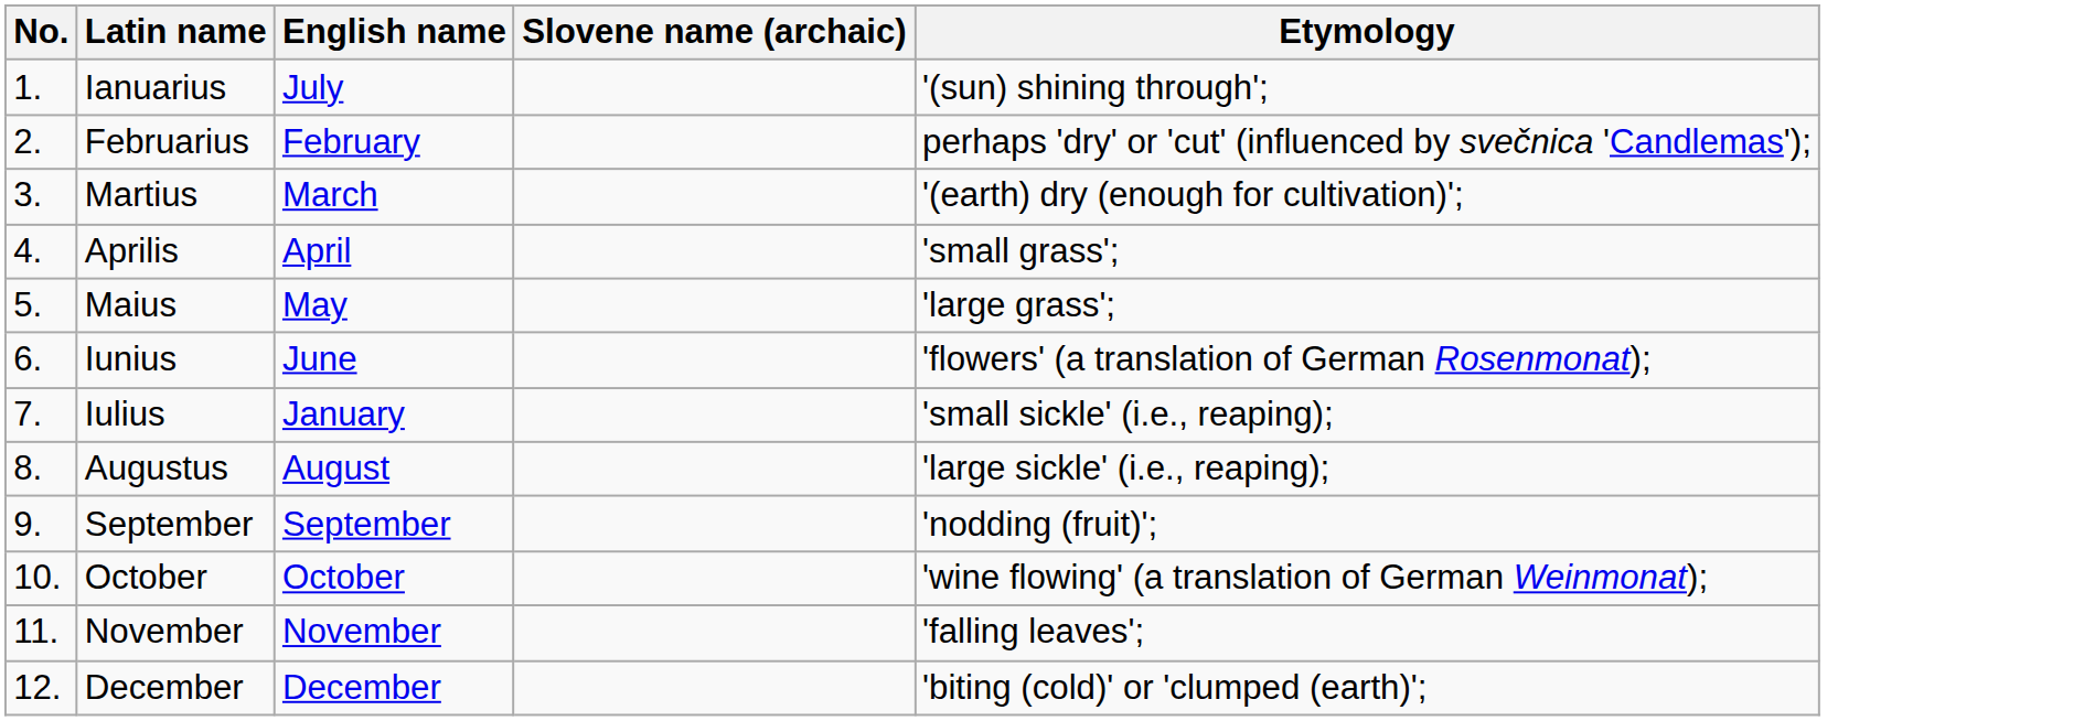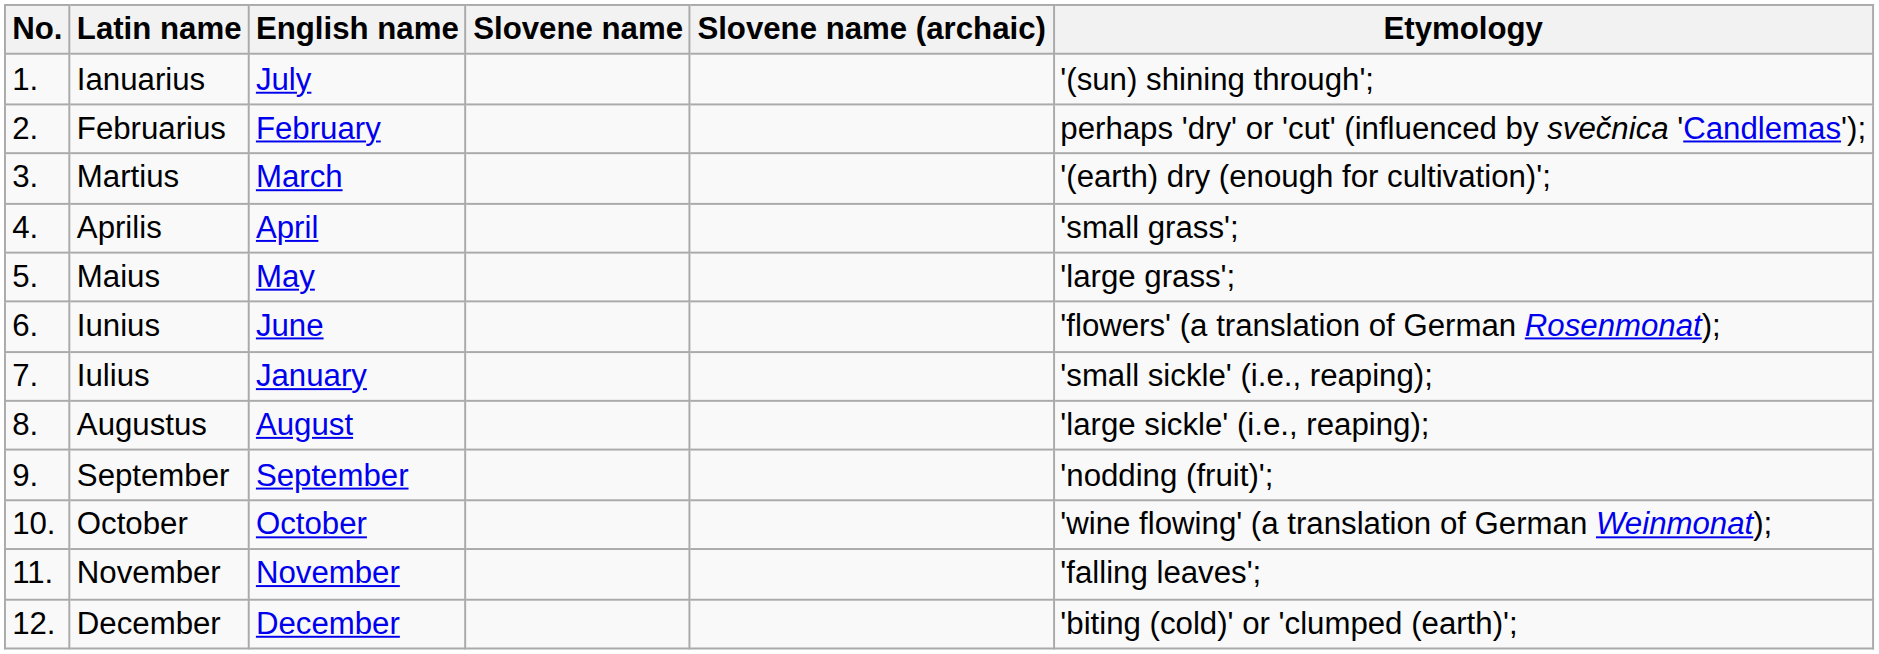+ column: Slovene name
